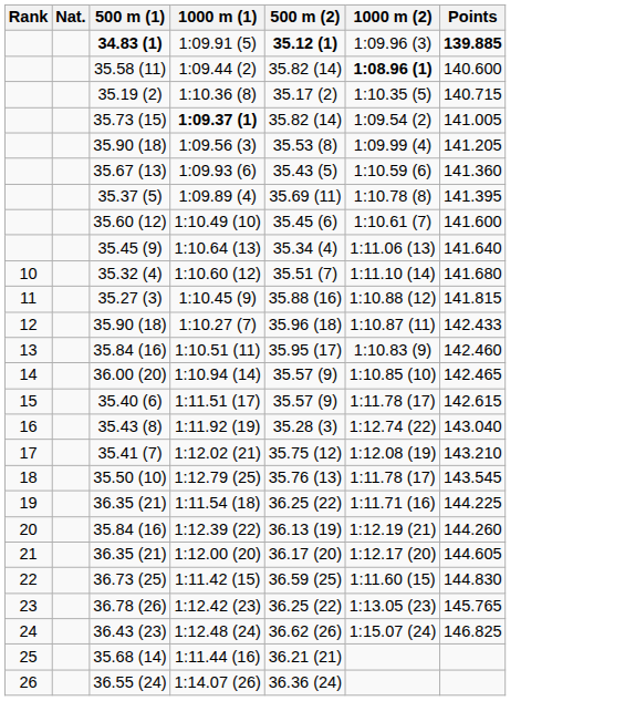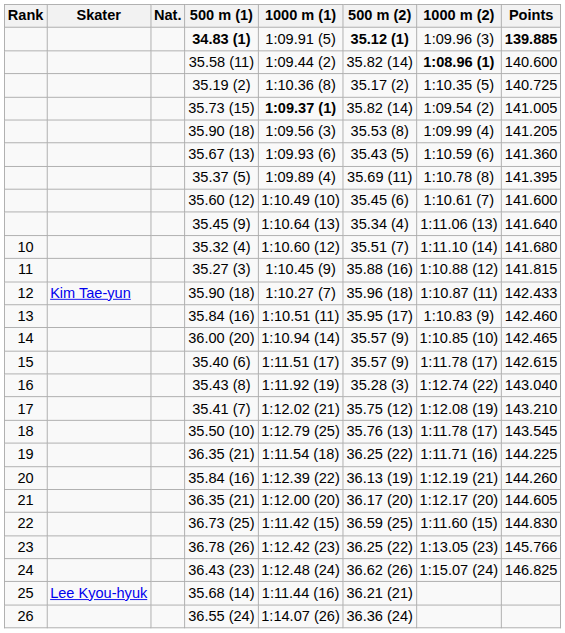+ column: Skater | Kim Tae-yun | Lee Kyou-hyuk
35.19 (2) | Points: 140.715 -> 140.725
36.78 (26) | Points: 145.765 -> 145.766
